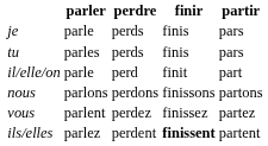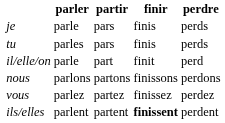columns swapped: perdre <-> partir
vous | parler: parlent -> parlez
ils/elles | parler: parlez -> parlent
